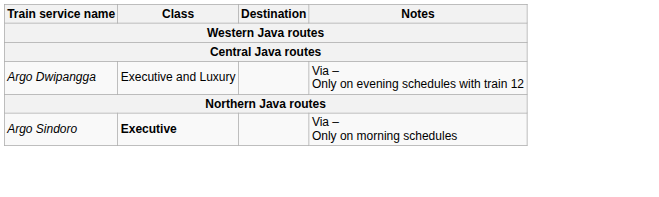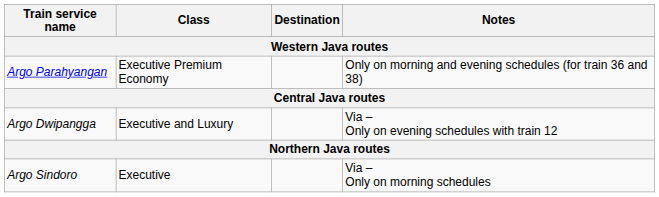+ row: Argo Parahyangan | Executive Premium Economy | Only on morning and evening schedules (for train 36 and 38)
Argo Sindoro | Class: bold -> normal
